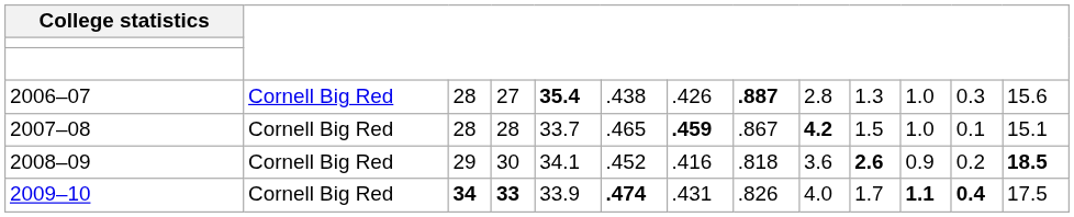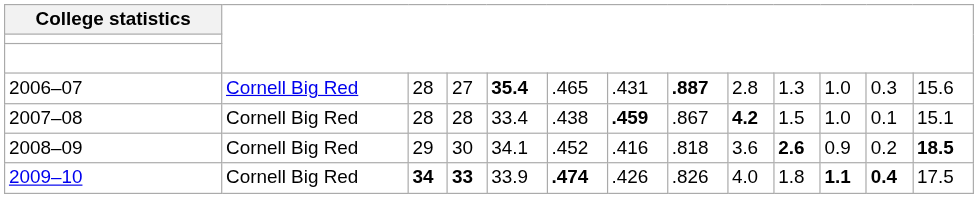2006–07 | column 6: .438 -> .465
2006–07 | column 7: .426 -> .431
2007–08 | column 5: 33.7 -> 33.4
2007–08 | column 6: .465 -> .438
2009–10 | column 7: .431 -> .426
2009–10 | column 10: 1.7 -> 1.8
